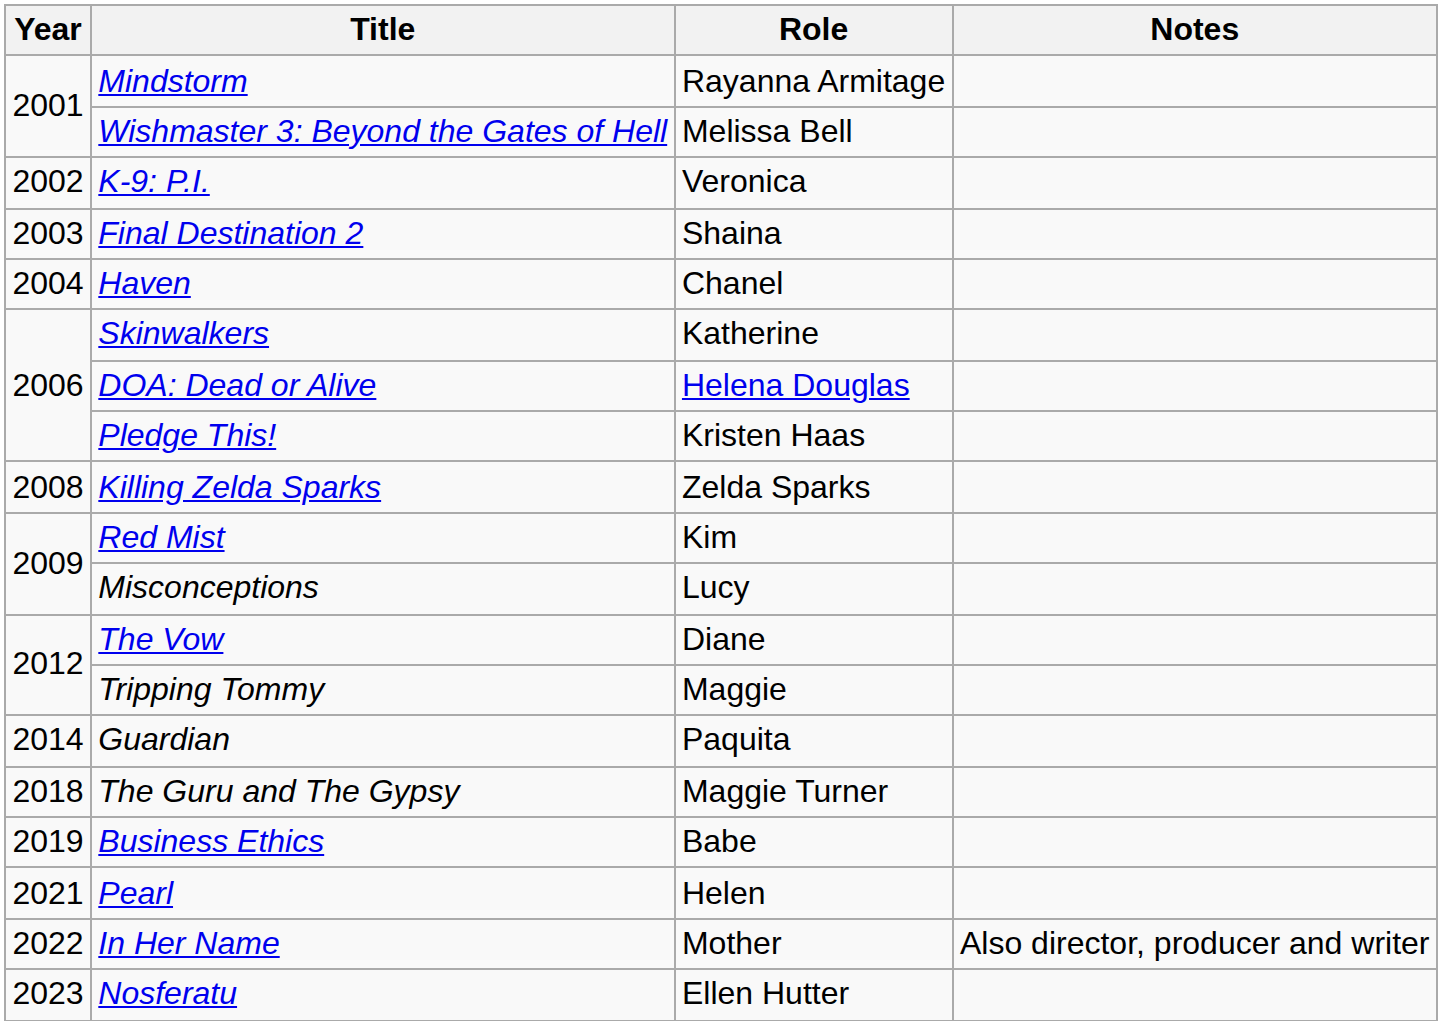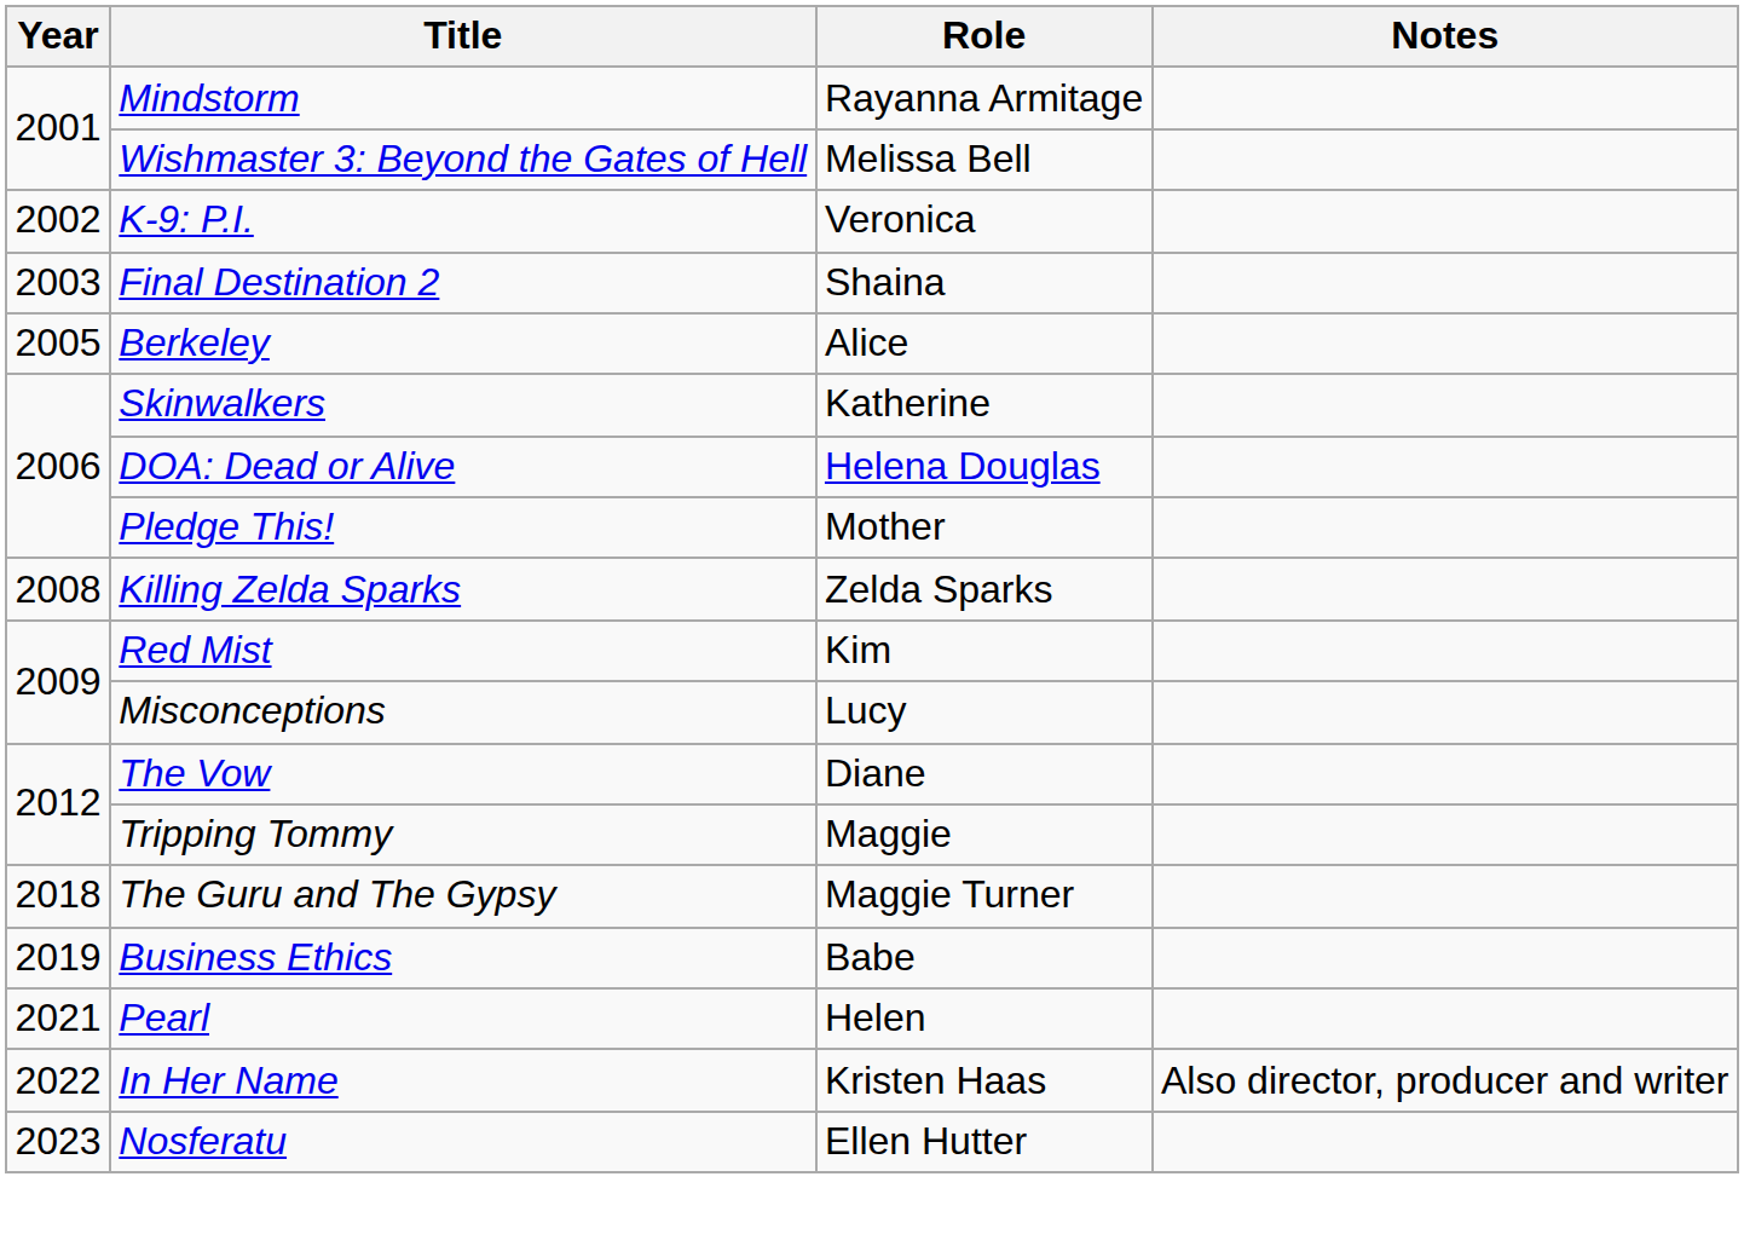- row: 2004 | Haven | Chanel
+ row: 2005 | Berkeley | Alice
Pledge This! | Role: Kristen Haas -> Mother
- row: 2014 | Guardian | Paquita
In Her Name | Role: Mother -> Kristen Haas
